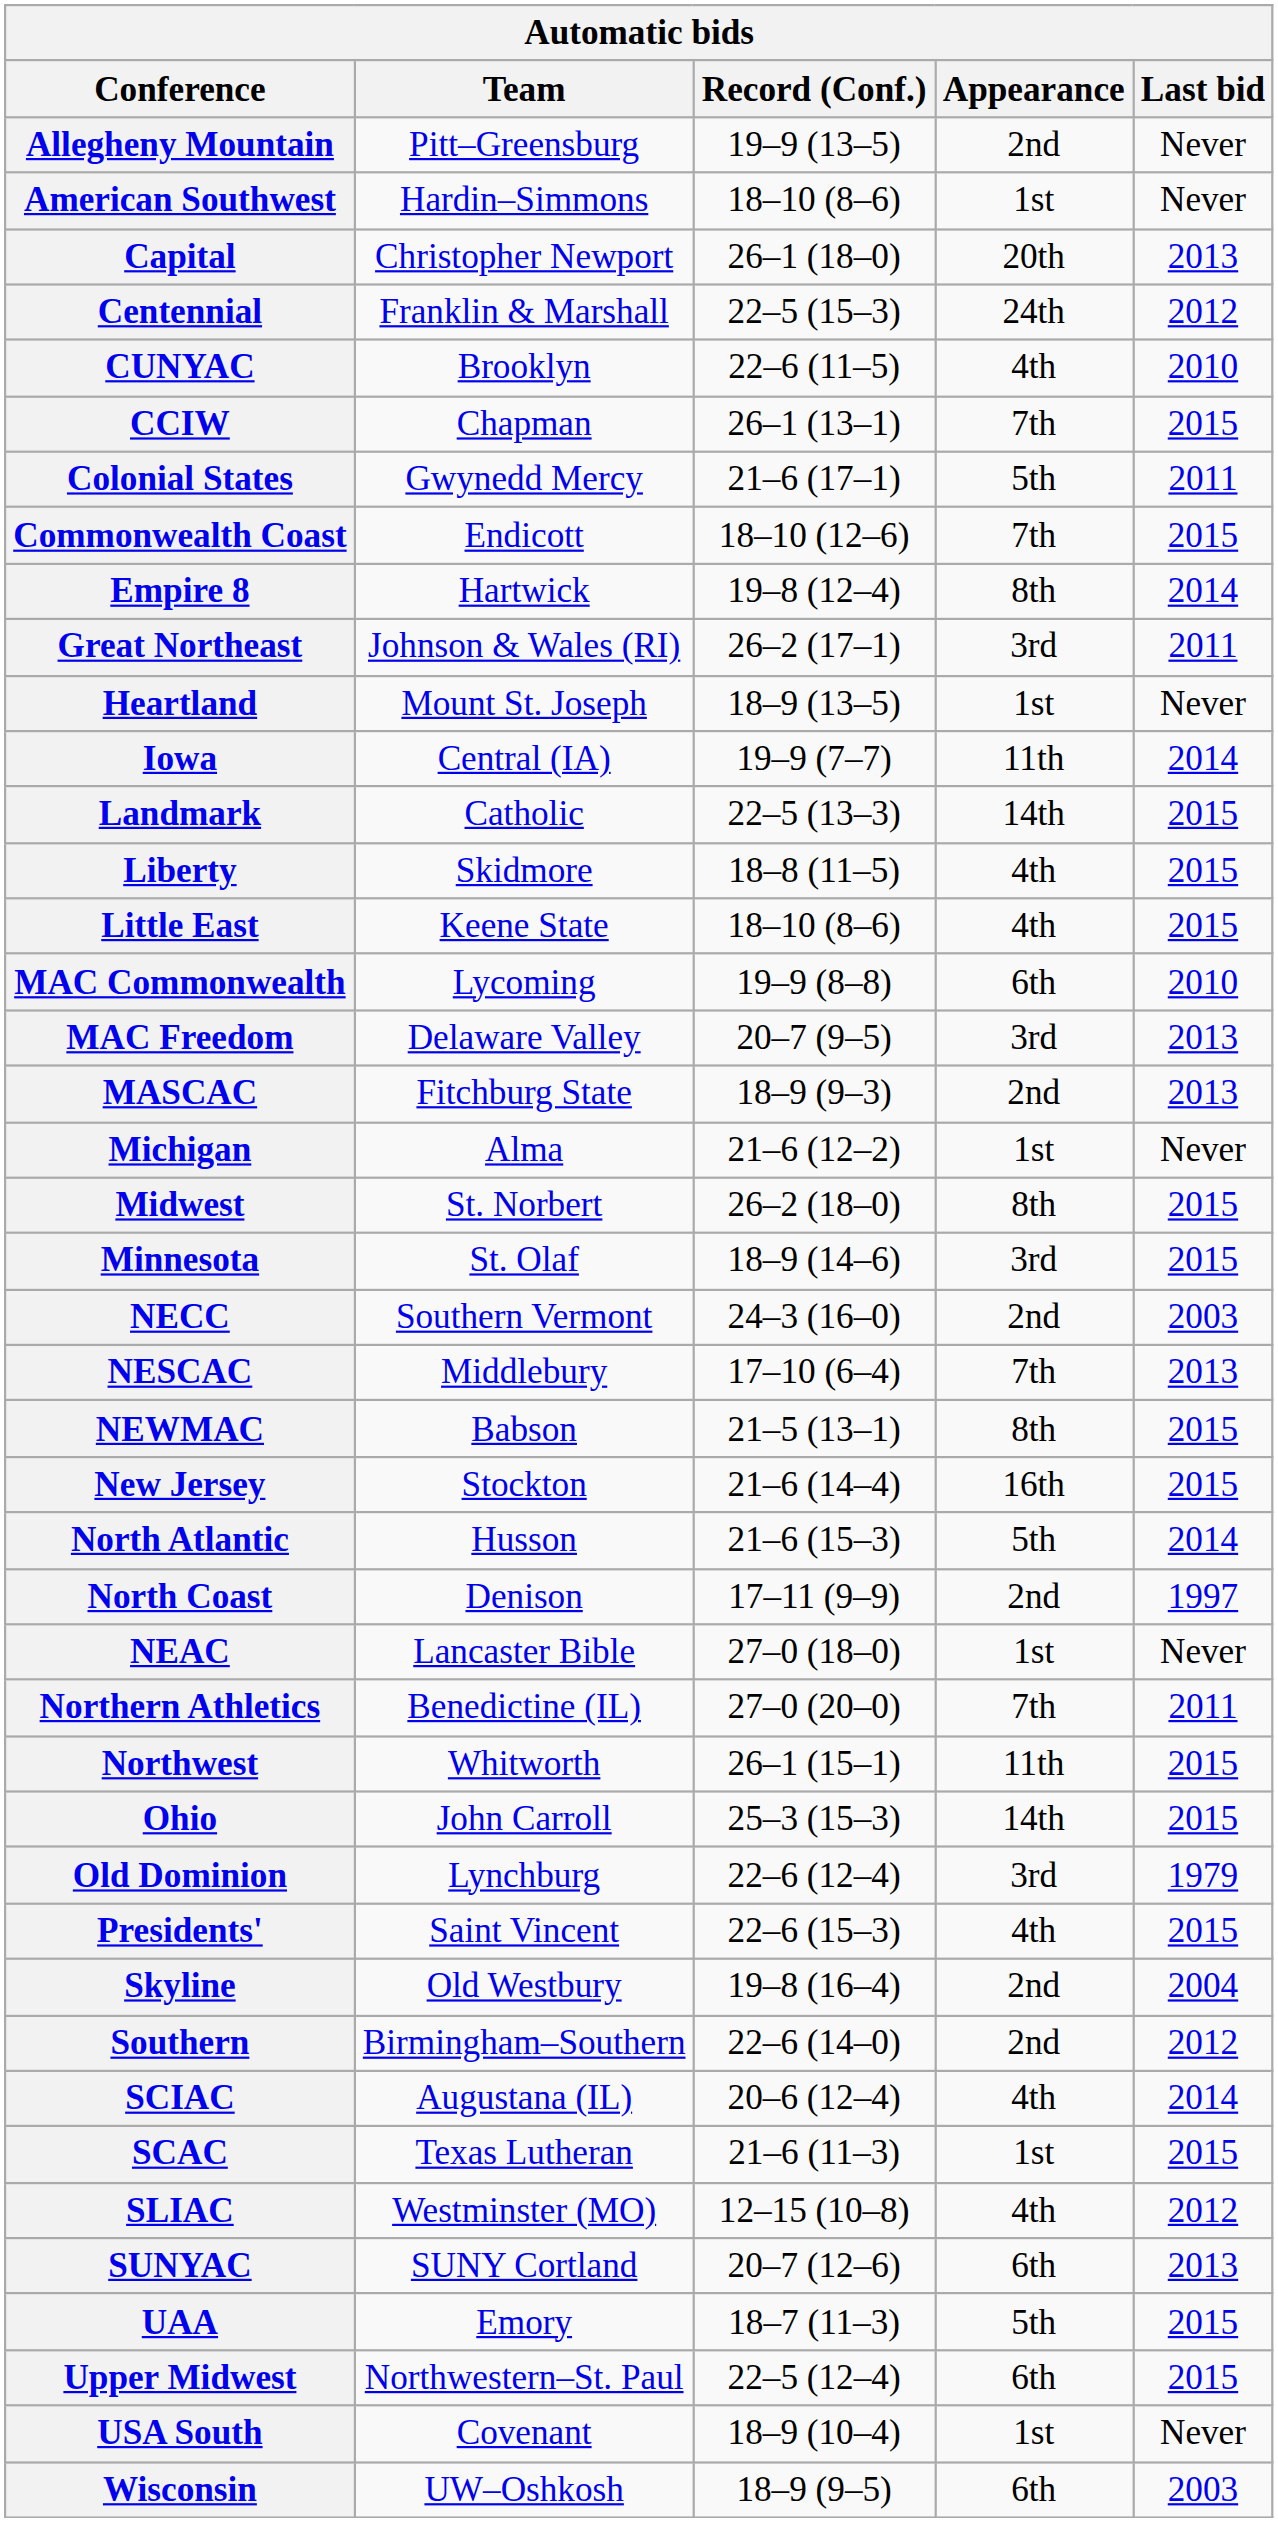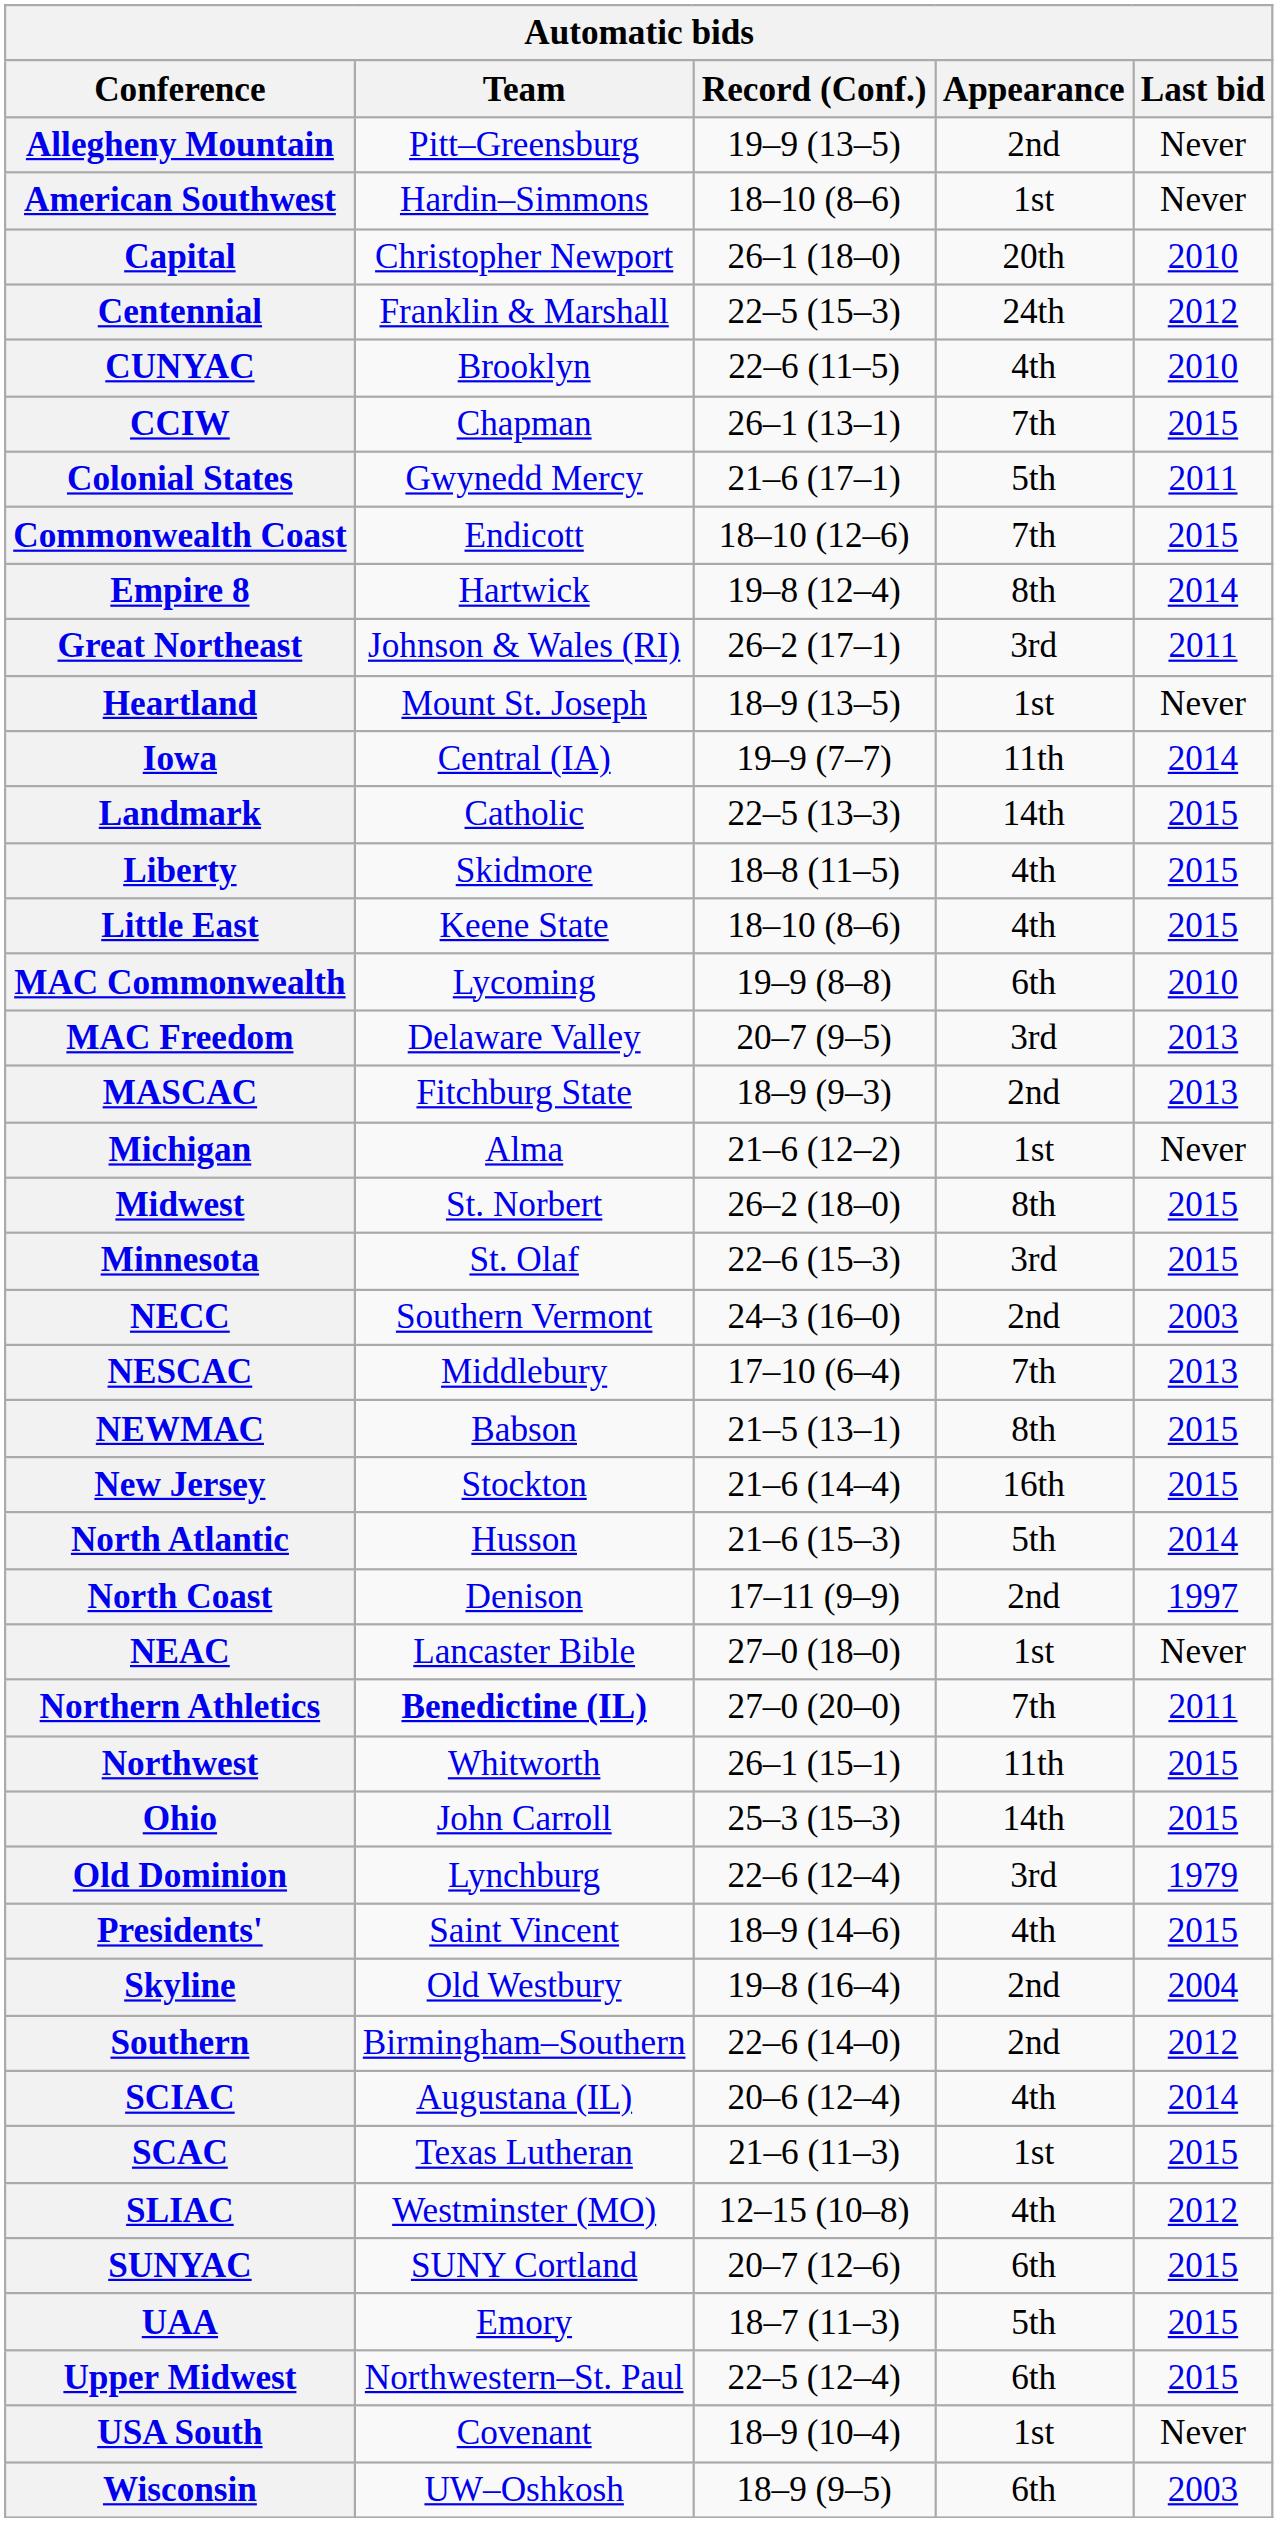Capital | Last bid: 2013 -> 2010
Minnesota | Record (Conf.): 18–9 (14–6) -> 22–6 (15–3)
Northern Athletics | Team: normal -> bold
Presidents' | Record (Conf.): 22–6 (15–3) -> 18–9 (14–6)
SUNYAC | Last bid: 2013 -> 2015
